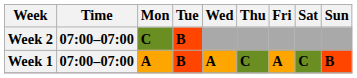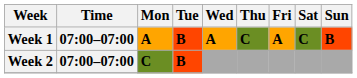rows swapped: Week 1 <-> Week 2
